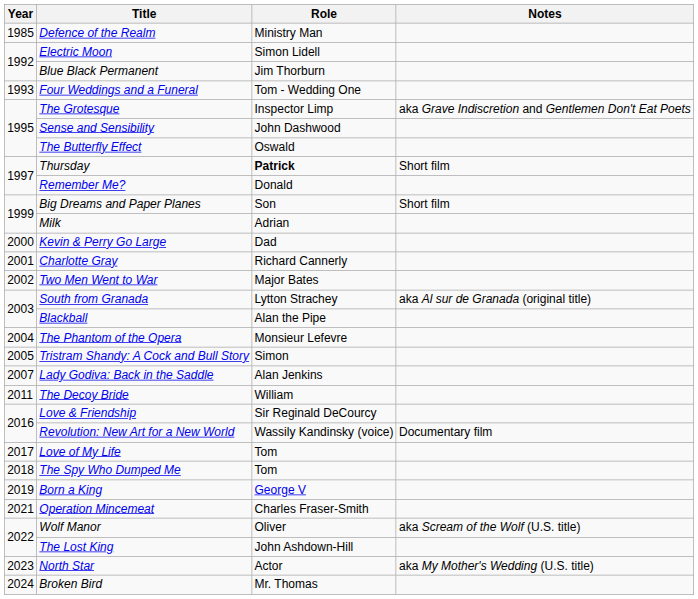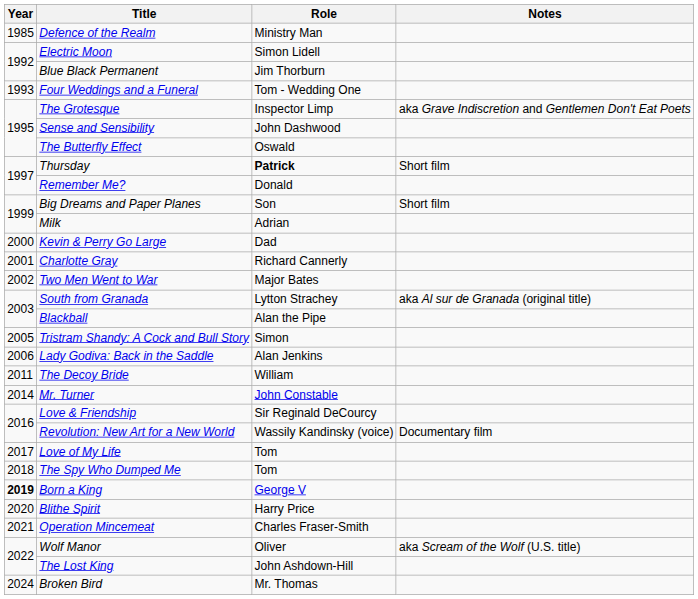- row: 2004 | The Phantom of the Opera | Monsieur Lefevre
Lady Godiva: Back in the Saddle | Year: 2007 -> 2006
+ row: 2014 | Mr. Turner | John Constable
Born a King | Year: normal -> bold
+ row: 2020 | Blithe Spirit | Harry Price
- row: 2023 | North Star | Actor | aka My Mother's Wedding (U.S. title)
